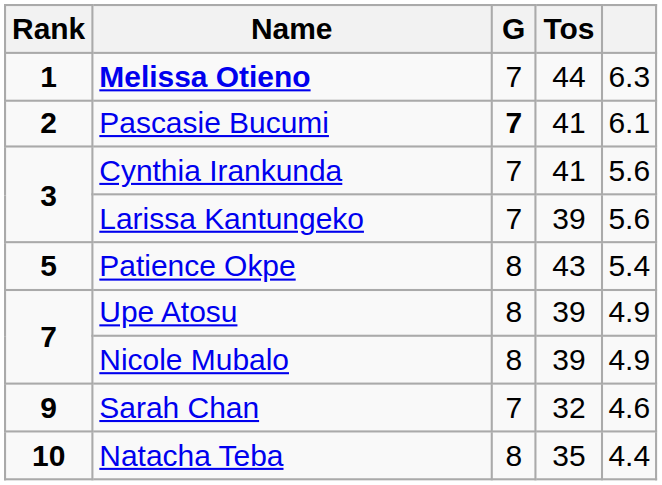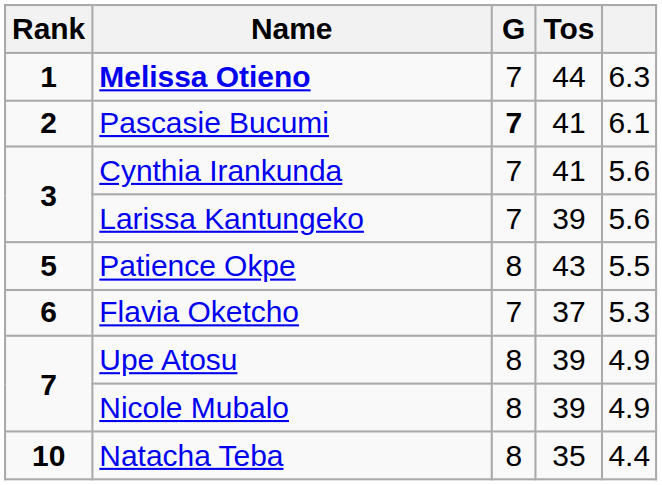Patience Okpe | column 5: 5.4 -> 5.5
+ row: 6 | Flavia Oketcho | 7 | 37 | 5.3
- row: 9 | Sarah Chan | 7 | 32 | 4.6
